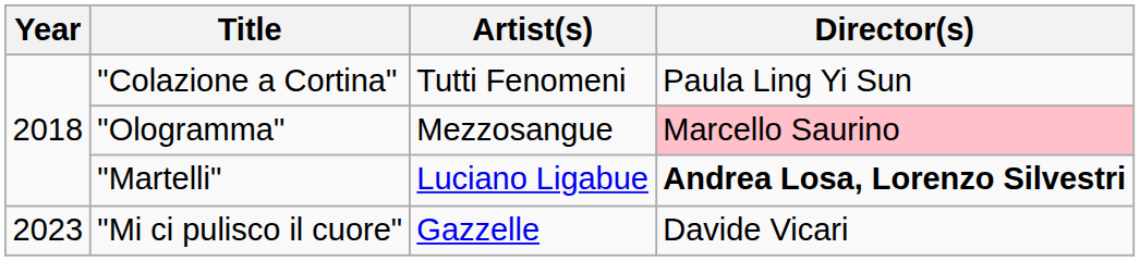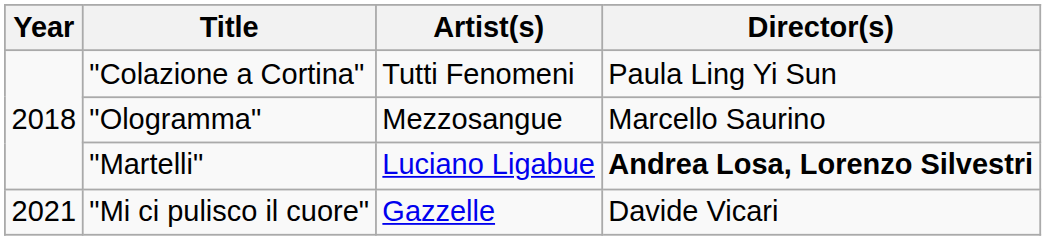"Ologramma" | Director(s): pink background -> no background
"Mi ci pulisco il cuore" | Year: 2023 -> 2021
